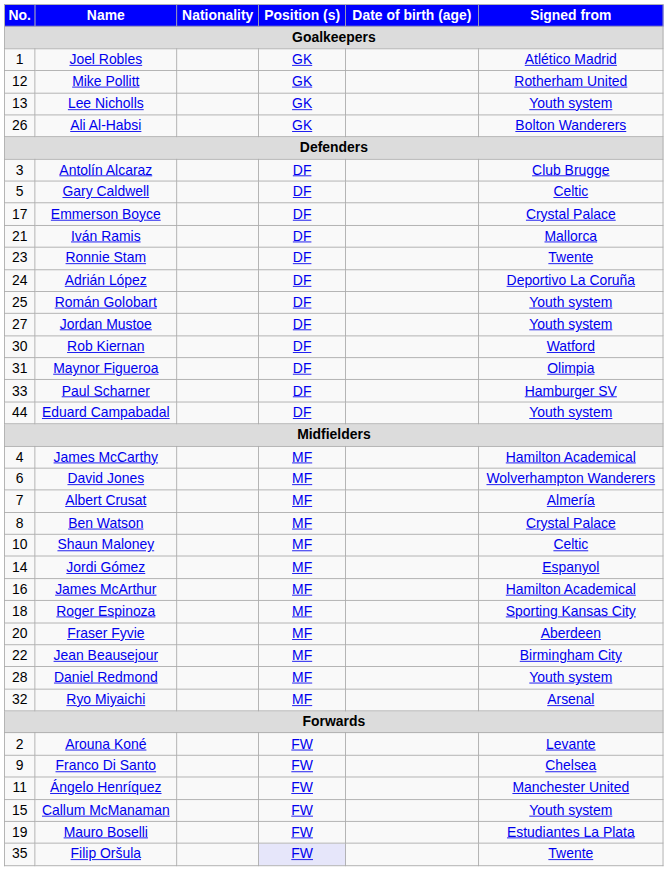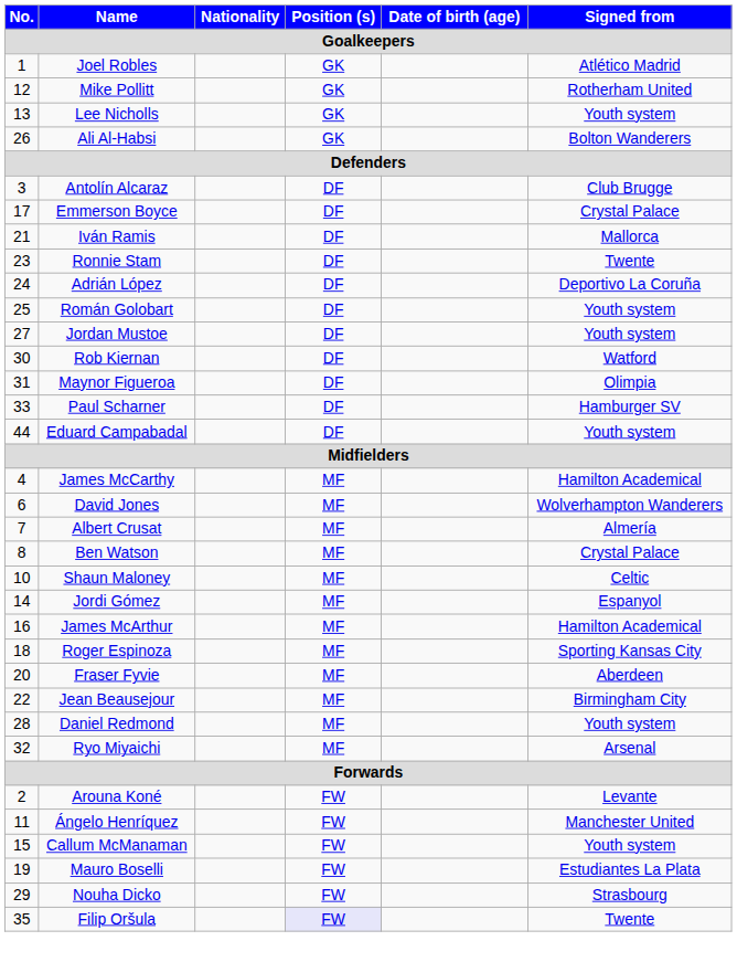- row: 5 | Gary Caldwell | DF | Celtic
- row: 9 | Franco Di Santo | FW | Chelsea
+ row: 29 | Nouha Dicko | FW | Strasbourg
